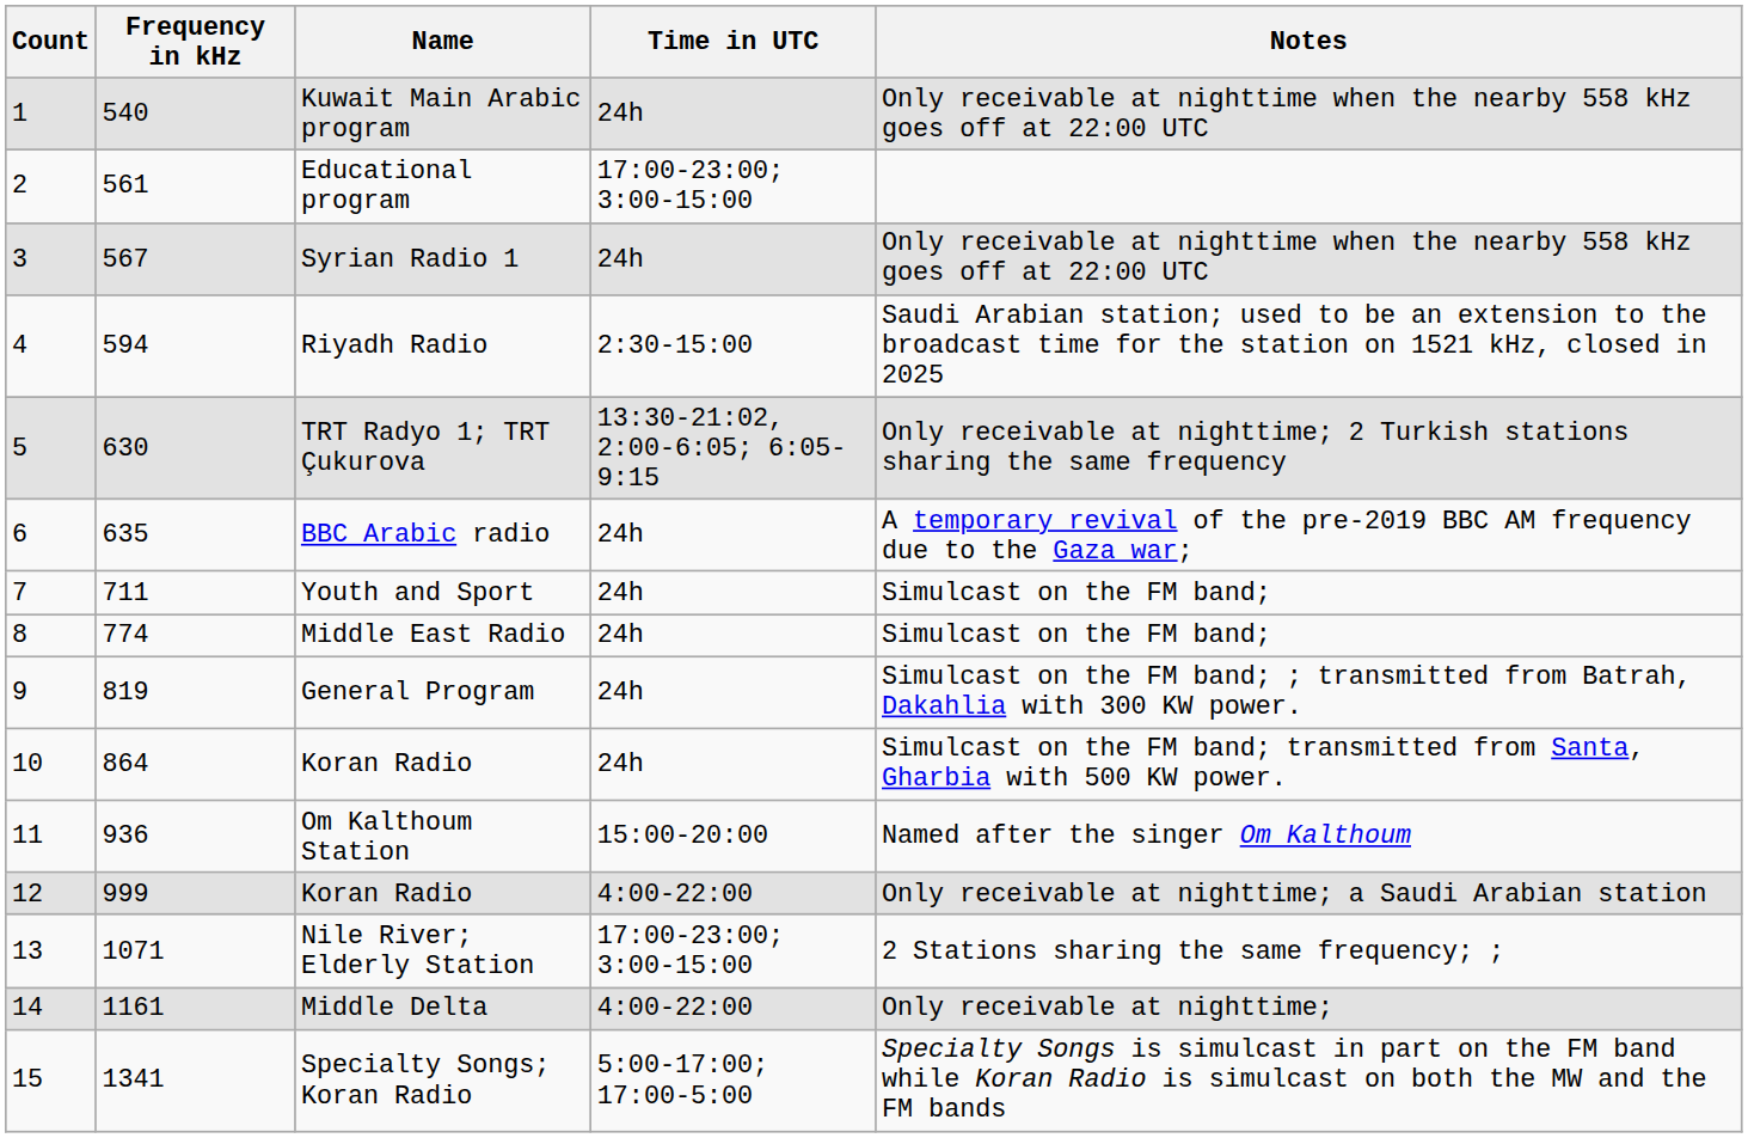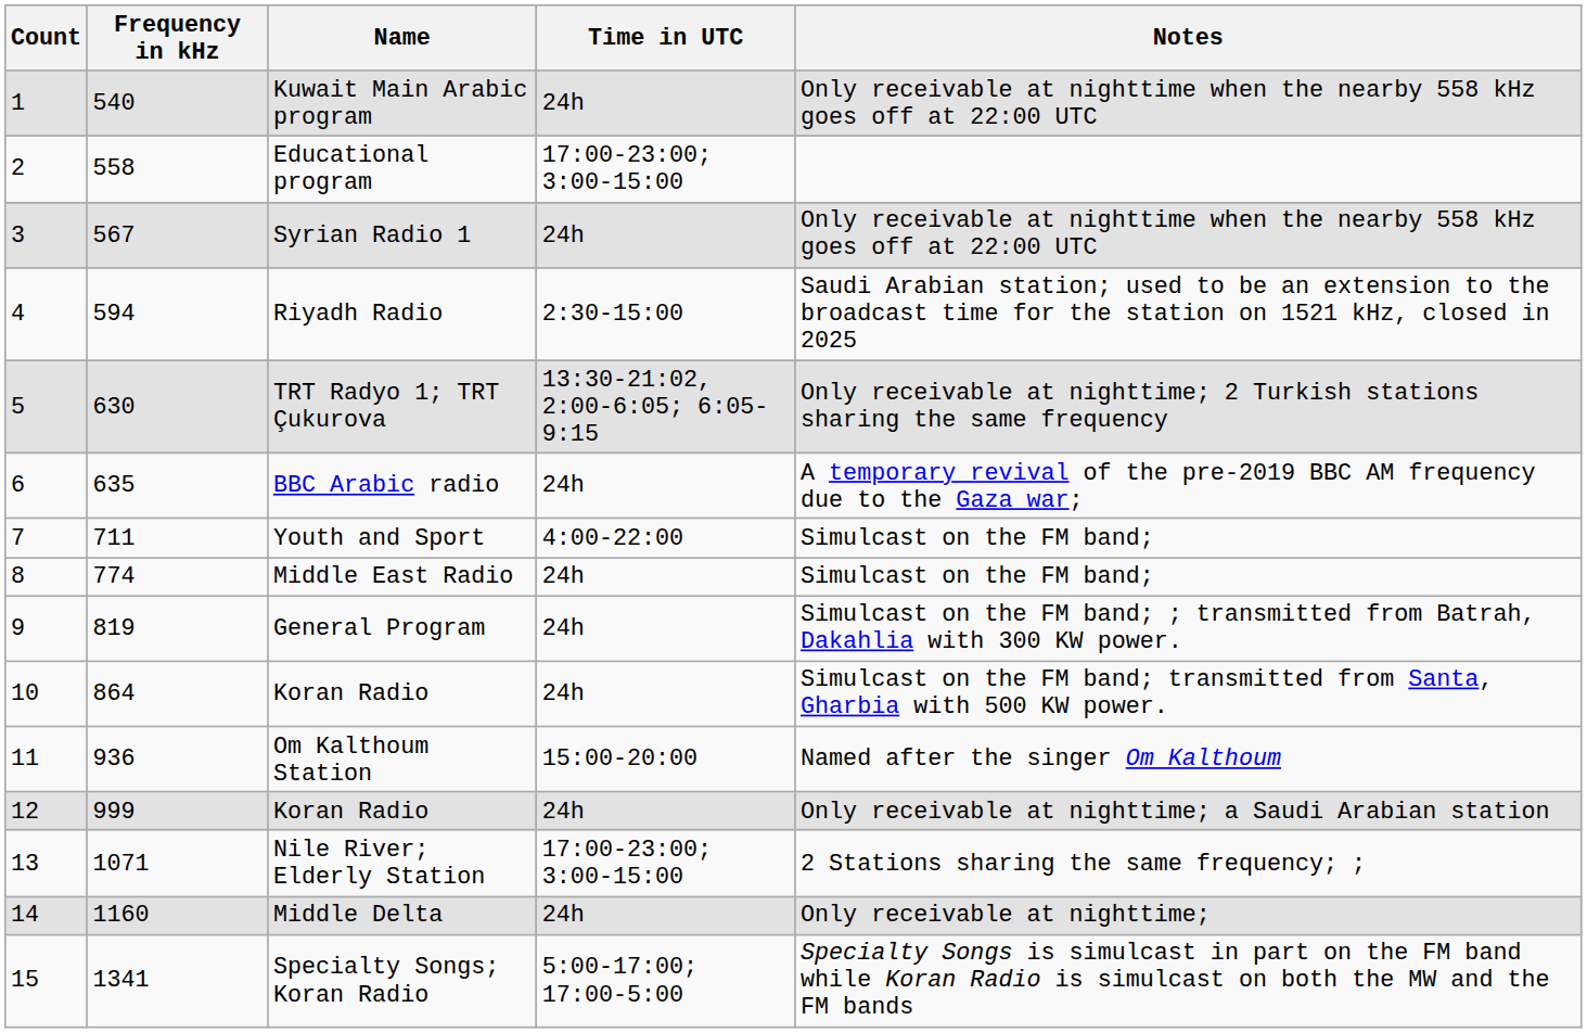Educational program | Frequency in kHz: 561 -> 558
Youth and Sport | Time in UTC: 24h -> 4:00-22:00
12 / Koran Radio | Time in UTC: 4:00-22:00 -> 24h
Middle Delta | Frequency in kHz: 1161 -> 1160
Middle Delta | Time in UTC: 4:00-22:00 -> 24h
